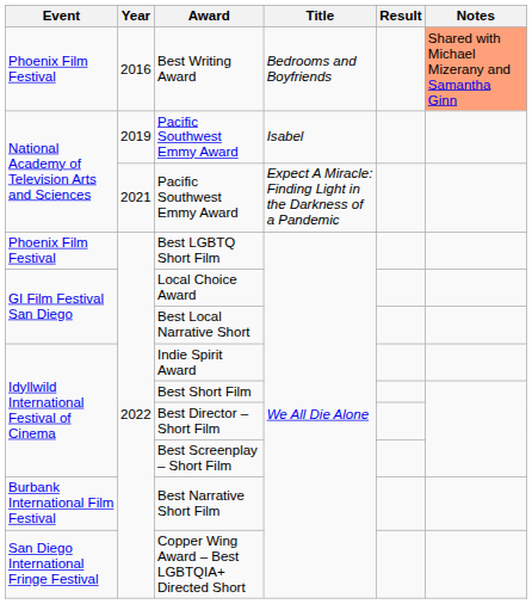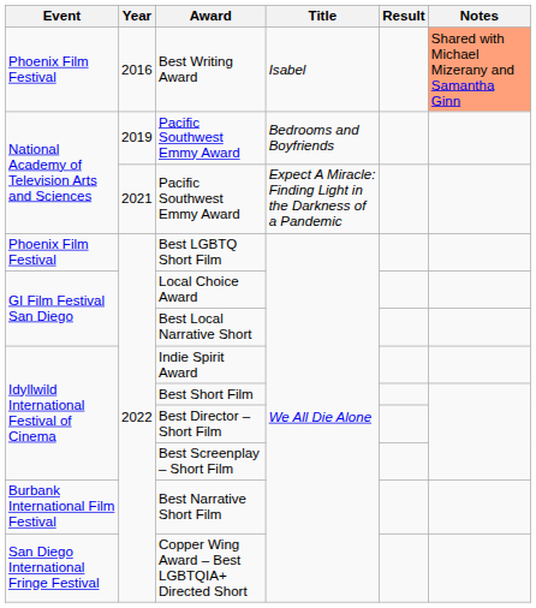Best Writing Award | Title: Bedrooms and Boyfriends -> Isabel
2019 / Pacific Southwest Emmy Award | Title: Isabel -> Bedrooms and Boyfriends
